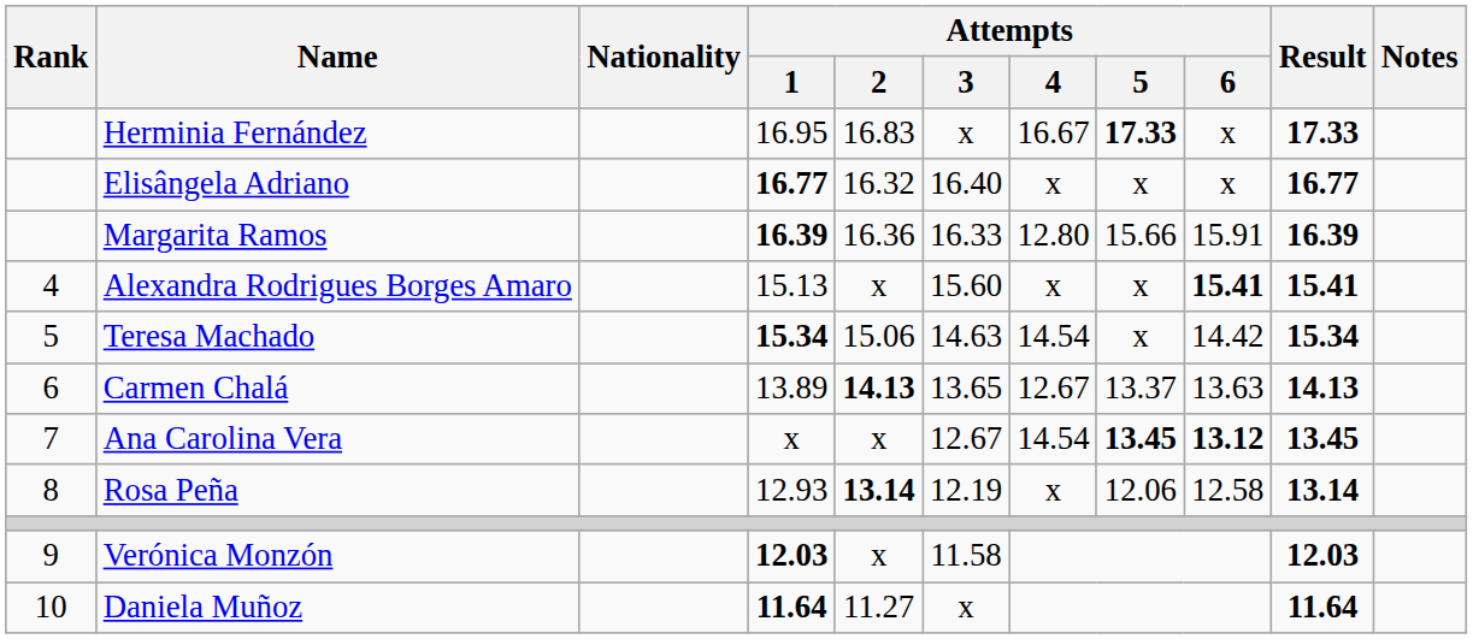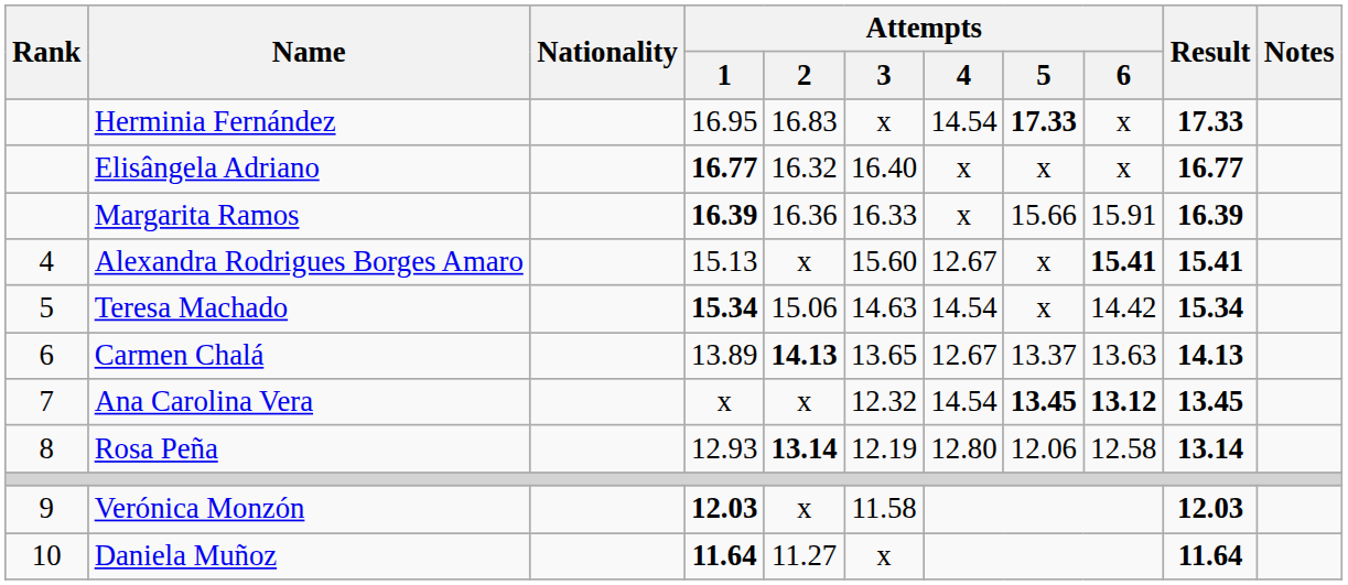Herminia Fernández | Attempts / 4: 16.67 -> 14.54
Margarita Ramos | Attempts / 4: 12.80 -> x
Alexandra Rodrigues Borges Amaro | Attempts / 4: x -> 12.67
Ana Carolina Vera | Attempts / 3: 12.67 -> 12.32
Rosa Peña | Attempts / 4: x -> 12.80
